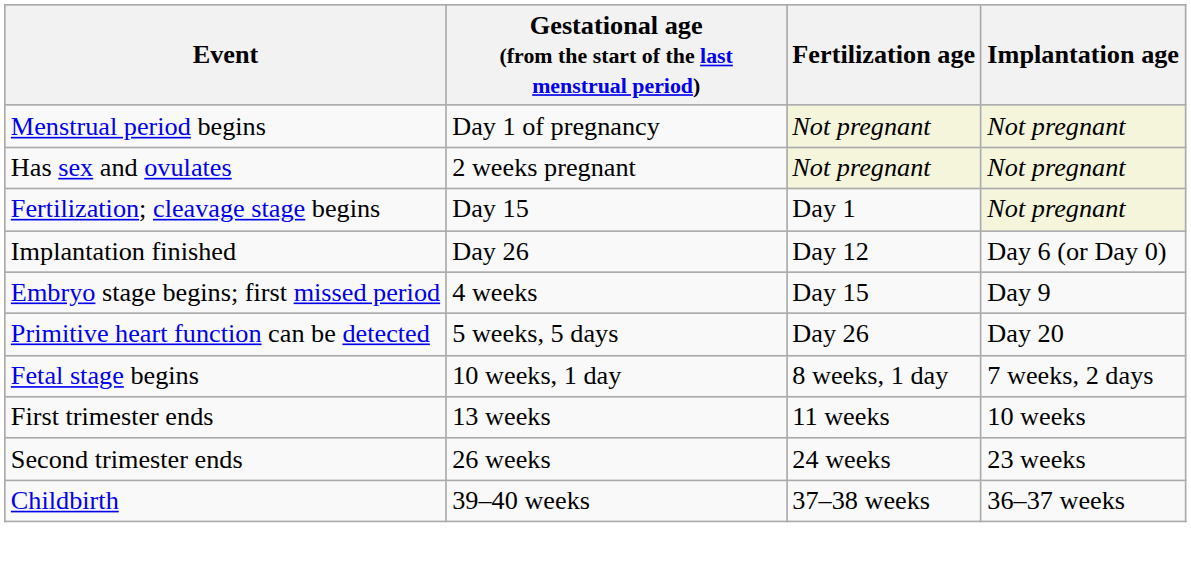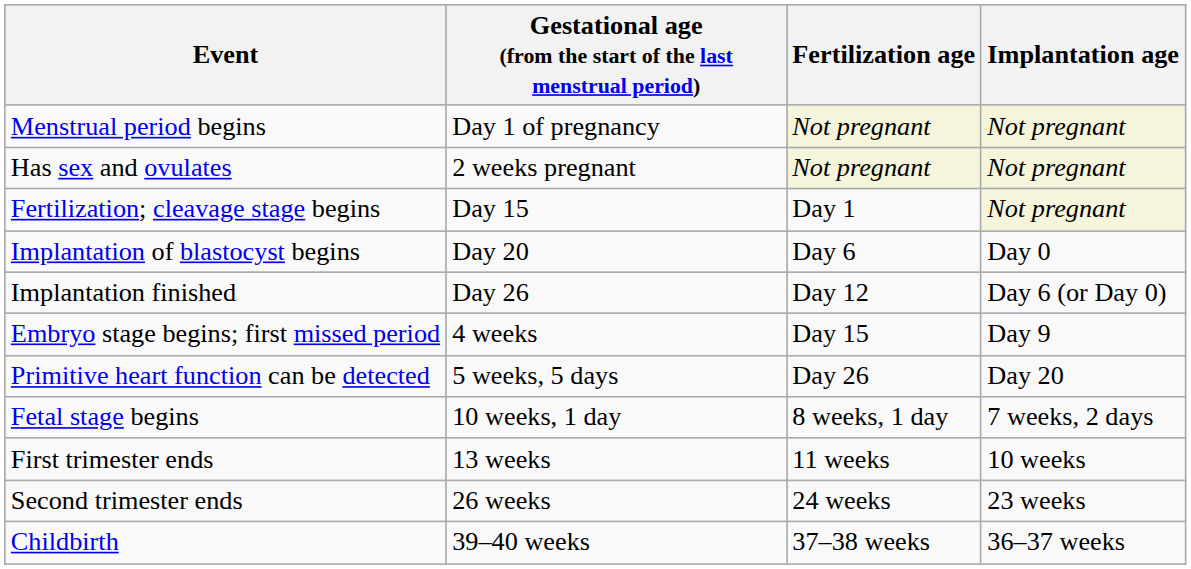+ row: Implantation of blastocyst begins | Day 20 | Day 6 | Day 0
